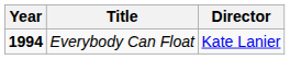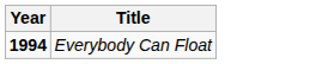- column: Director | Kate Lanier
